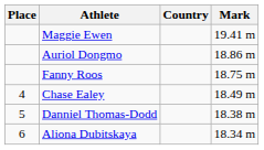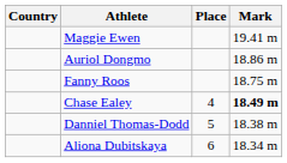columns swapped: Place <-> Country
Chase Ealey | Mark: normal -> bold
